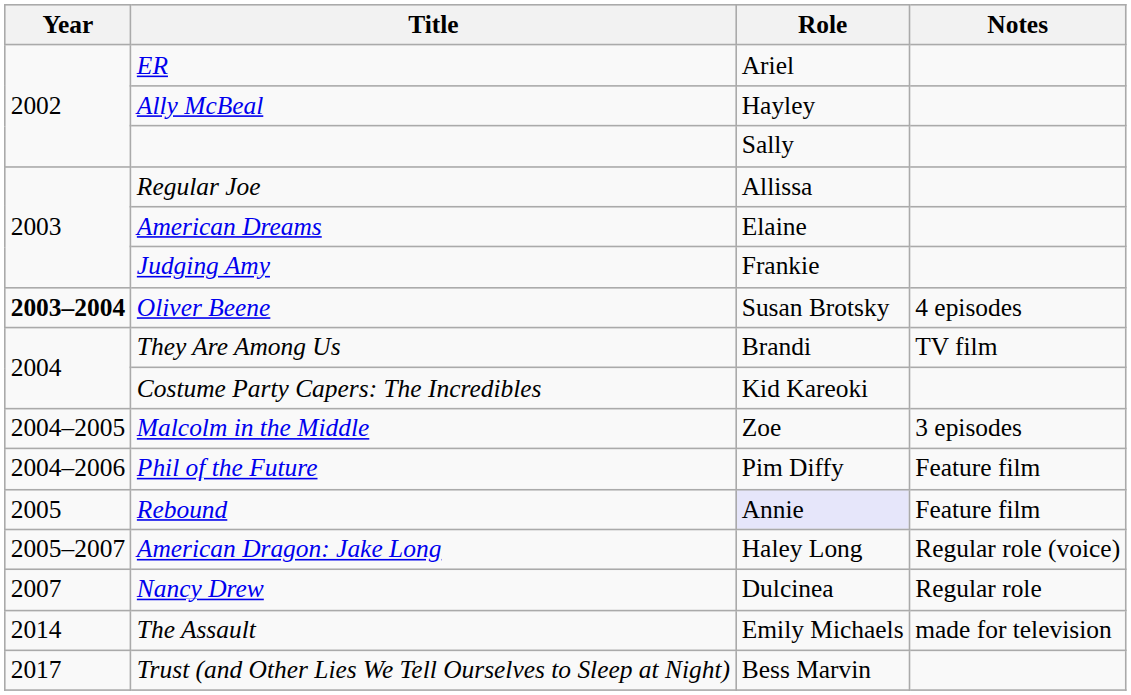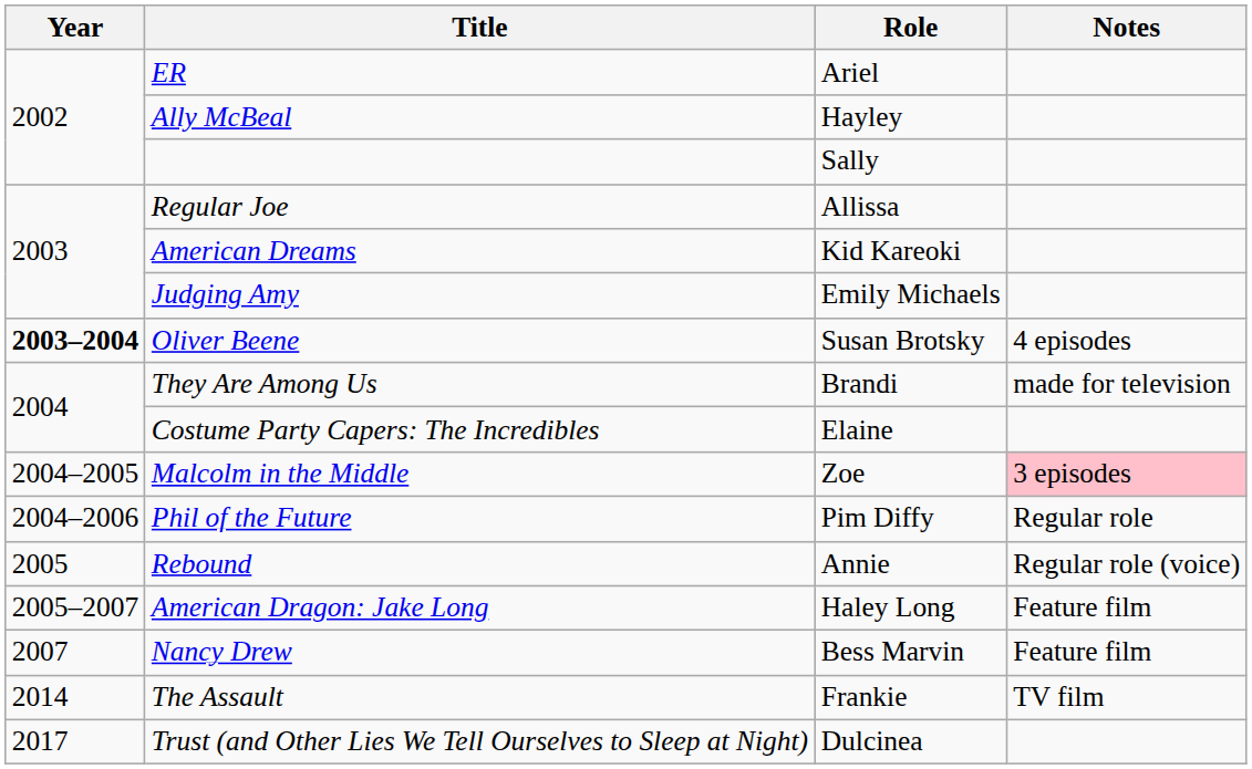American Dreams | Role: Elaine -> Kid Kareoki
Judging Amy | Role: Frankie -> Emily Michaels
They Are Among Us | Notes: TV film -> made for television
Costume Party Capers: The Incredibles | Role: Kid Kareoki -> Elaine
Malcolm in the Middle | Notes: no background -> pink background
Phil of the Future | Notes: Feature film -> Regular role
Rebound | Role: lavender background -> no background
Rebound | Notes: Feature film -> Regular role (voice)
American Dragon: Jake Long | Notes: Regular role (voice) -> Feature film
Nancy Drew | Role: Dulcinea -> Bess Marvin
Nancy Drew | Notes: Regular role -> Feature film
The Assault | Role: Emily Michaels -> Frankie
The Assault | Notes: made for television -> TV film
Trust (and Other Lies We Tell Ourselves to Sleep at Night) | Role: Bess Marvin -> Dulcinea
